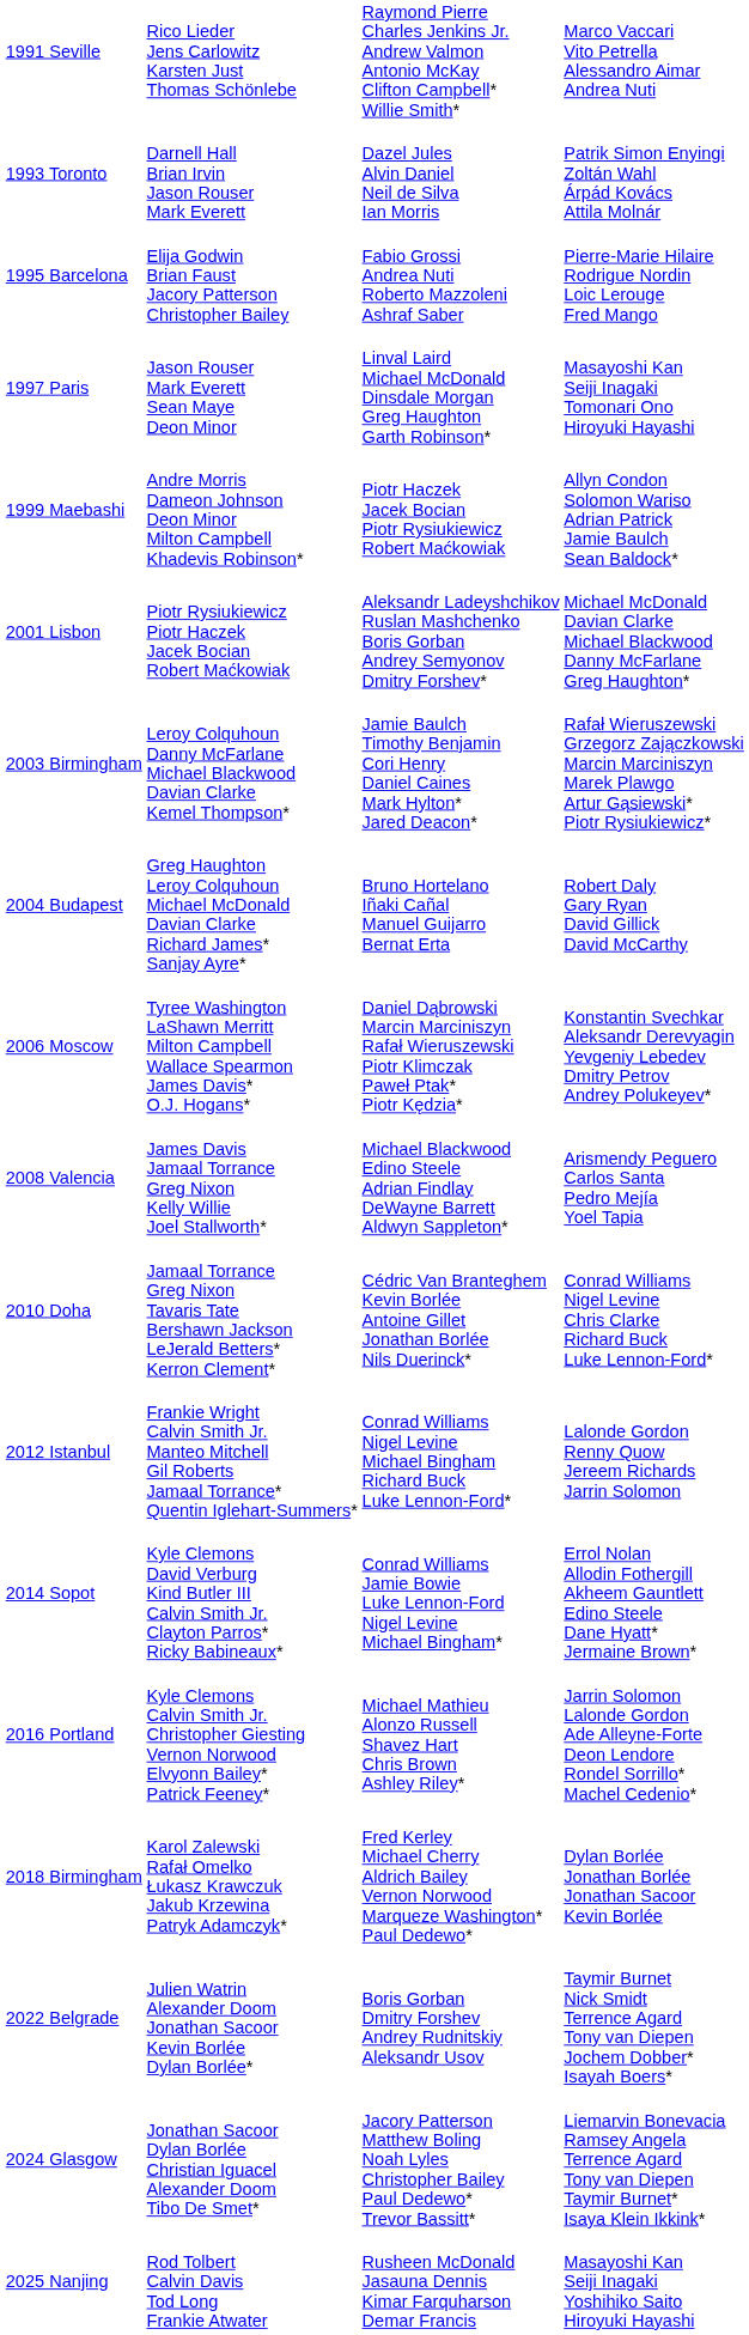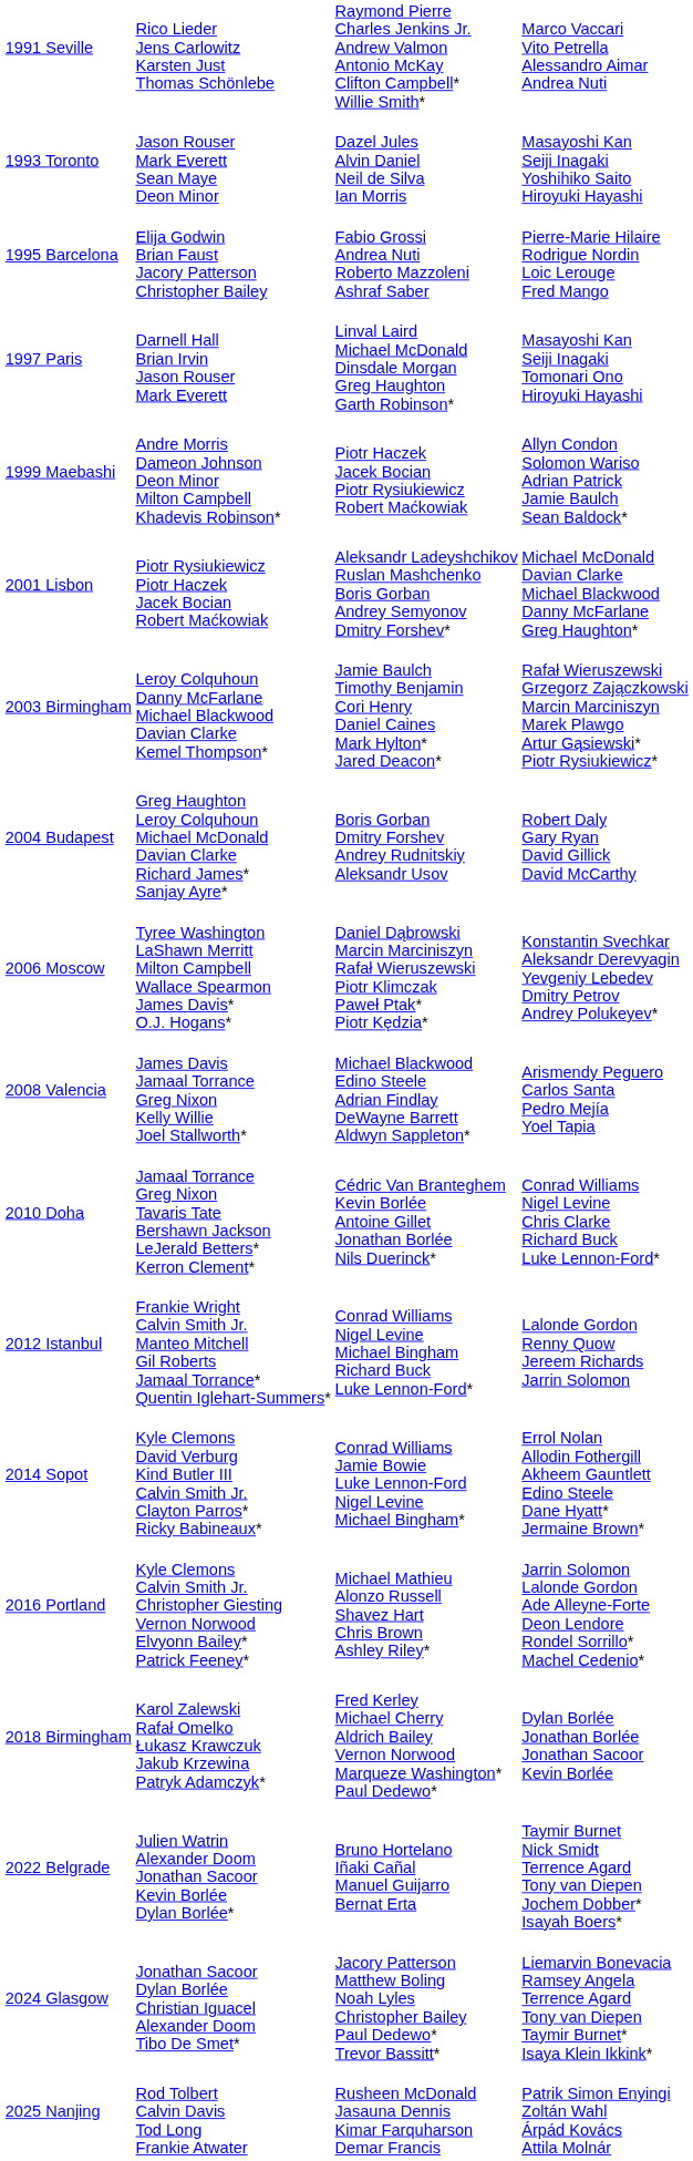1993 Toronto | column 2: Darnell Hall Brian Irvin Jason Rouser Mark Everett -> Jason Rouser Mark Everett Sean Maye Deon Minor
1993 Toronto | column 4: Patrik Simon Enyingi Zoltán Wahl Árpád Kovács Attila Molnár -> Masayoshi Kan Seiji Inagaki Yoshihiko Saito Hiroyuki Hayashi
1997 Paris | column 2: Jason Rouser Mark Everett Sean Maye Deon Minor -> Darnell Hall Brian Irvin Jason Rouser Mark Everett
2004 Budapest | column 3: Bruno Hortelano Iñaki Cañal Manuel Guijarro Bernat Erta -> Boris Gorban Dmitry Forshev Andrey Rudnitskiy Aleksandr Usov
2022 Belgrade | column 3: Boris Gorban Dmitry Forshev Andrey Rudnitskiy Aleksandr Usov -> Bruno Hortelano Iñaki Cañal Manuel Guijarro Bernat Erta
2025 Nanjing | column 4: Masayoshi Kan Seiji Inagaki Yoshihiko Saito Hiroyuki Hayashi -> Patrik Simon Enyingi Zoltán Wahl Árpád Kovács Attila Molnár
